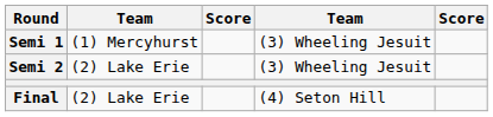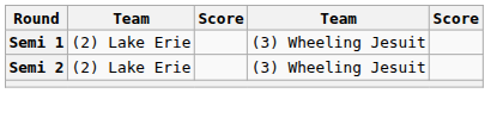Semi 1 | column 2: (1) Mercyhurst -> (2) Lake Erie
- row: Final | (2) Lake Erie | (4) Seton Hill
